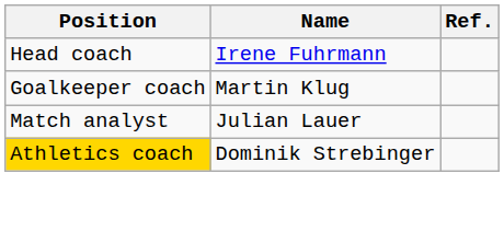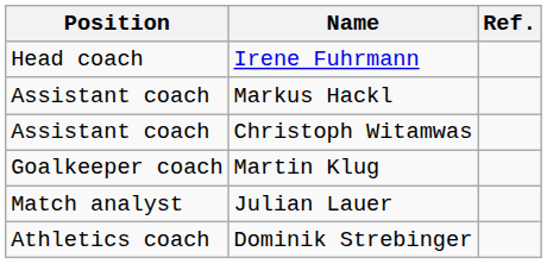+ row: Assistant coach | Markus Hackl
+ row: Assistant coach | Christoph Witamwas
Dominik Strebinger | Position: gold background -> no background
